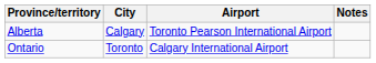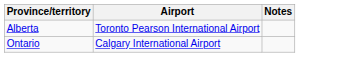- column: City | Calgary | Toronto
